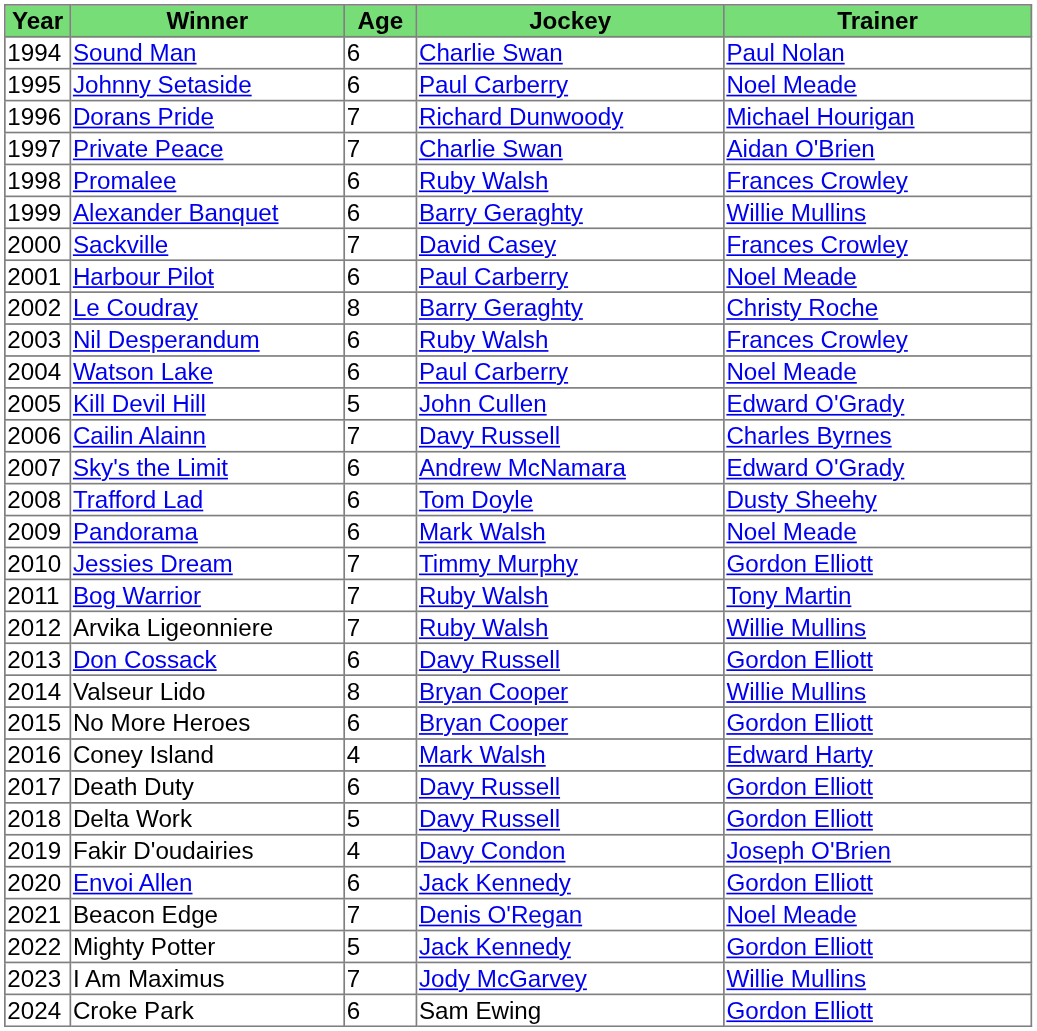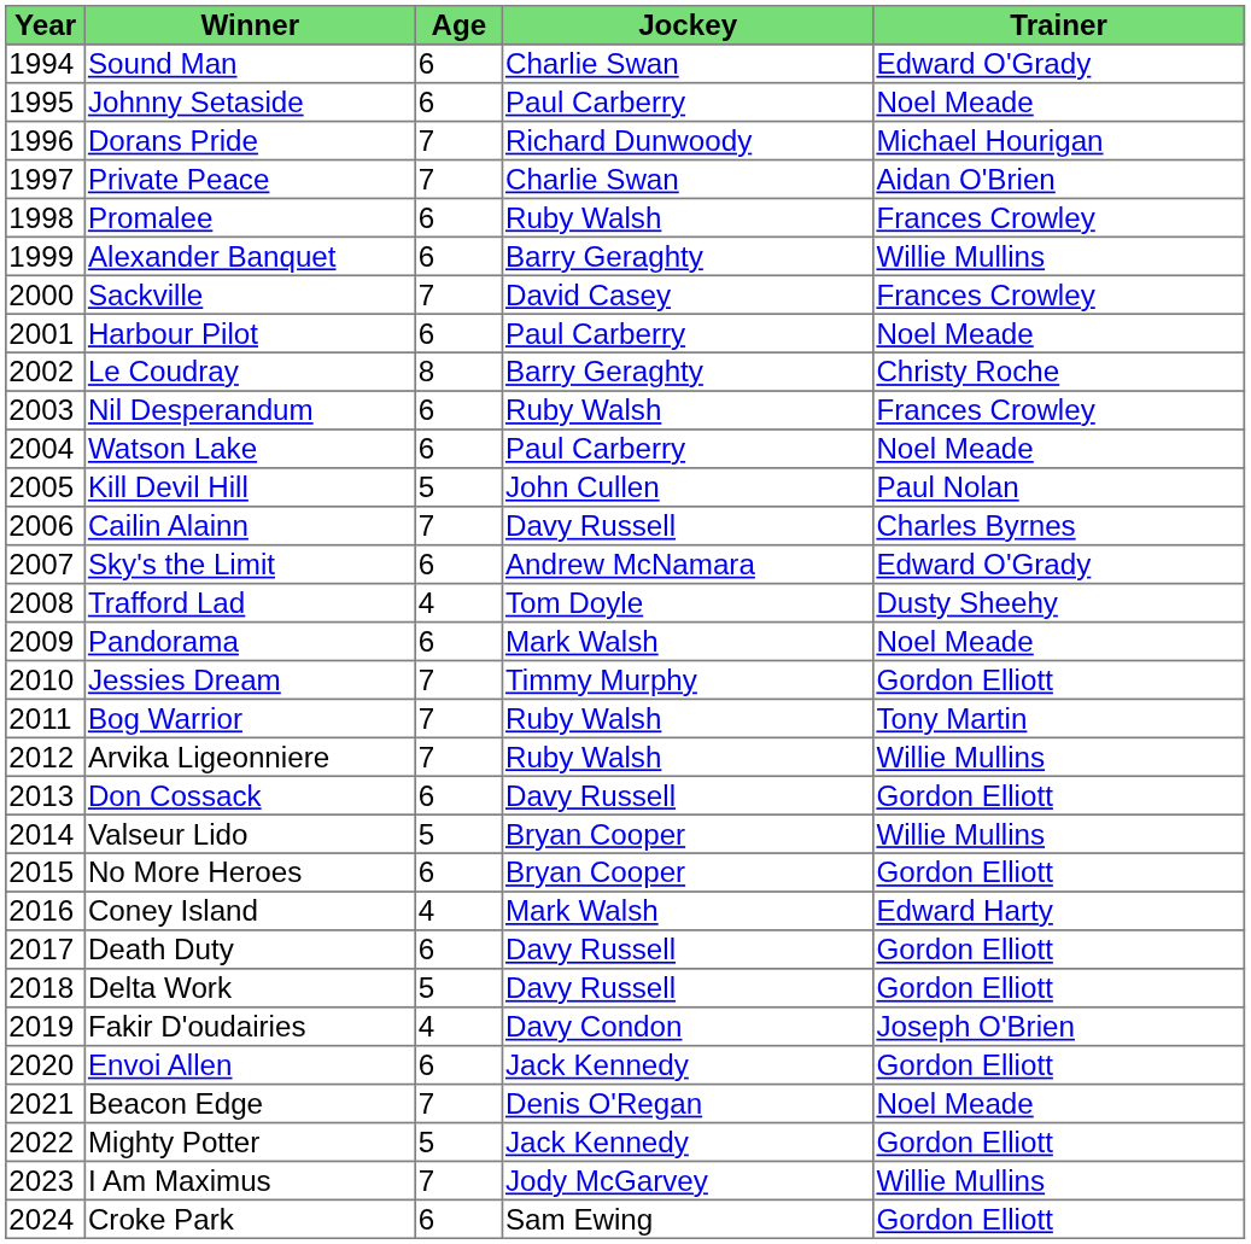Sound Man | Trainer: Paul Nolan -> Edward O'Grady
Kill Devil Hill | Trainer: Edward O'Grady -> Paul Nolan
Trafford Lad | Age: 6 -> 4
Valseur Lido | Age: 8 -> 5
